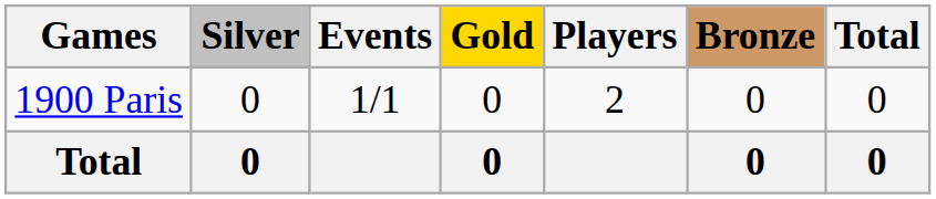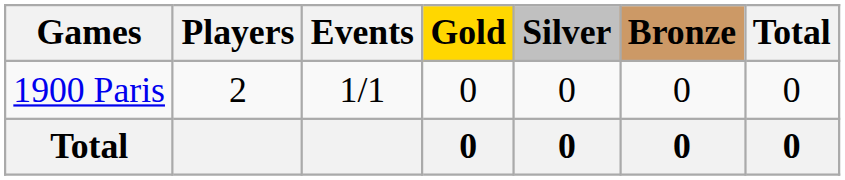columns swapped: Players <-> Silver
